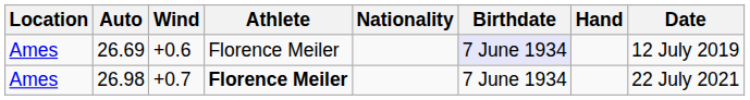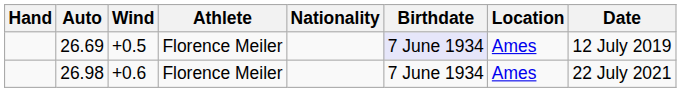columns swapped: Hand <-> Location
26.69 | Wind: +0.6 -> +0.5
26.98 | Wind: +0.7 -> +0.6
26.98 | Athlete: bold -> normal
